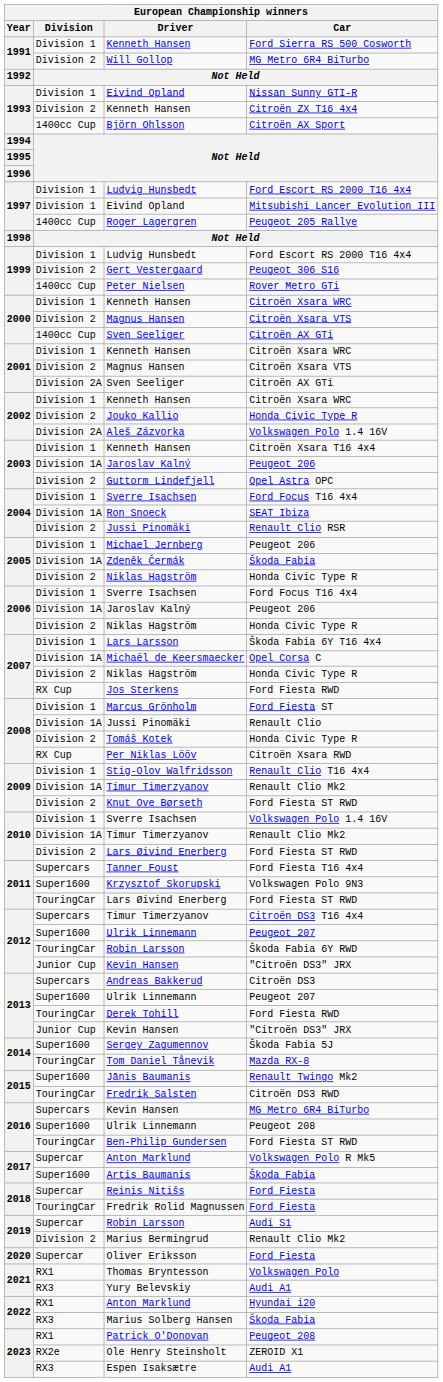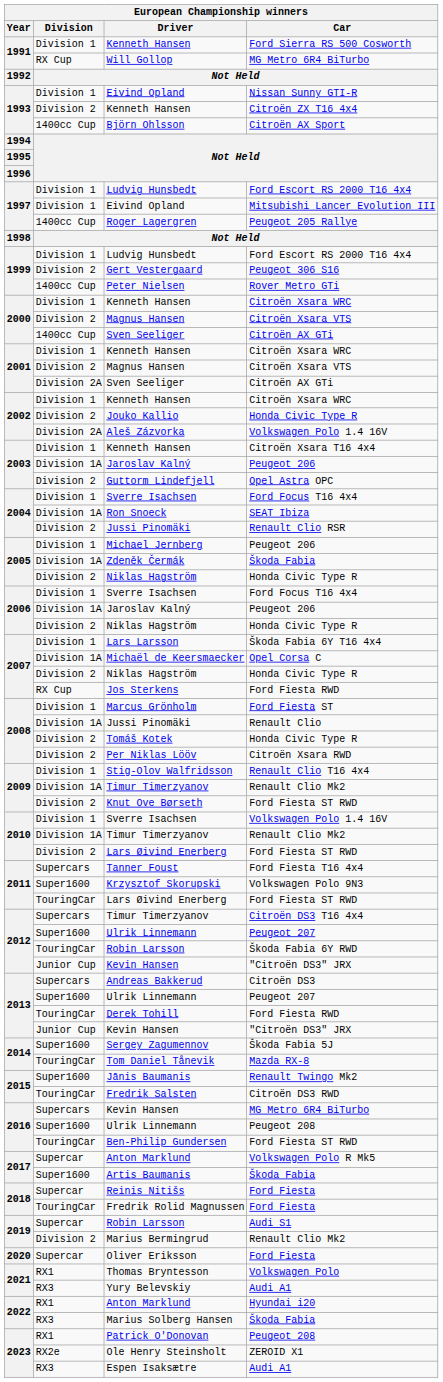Will Gollop | Division: Division 2 -> RX Cup
Per Niklas Lööv | Division: RX Cup -> Division 2
